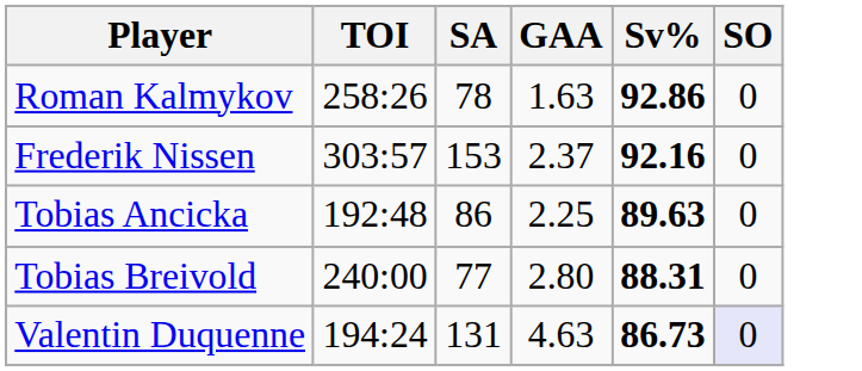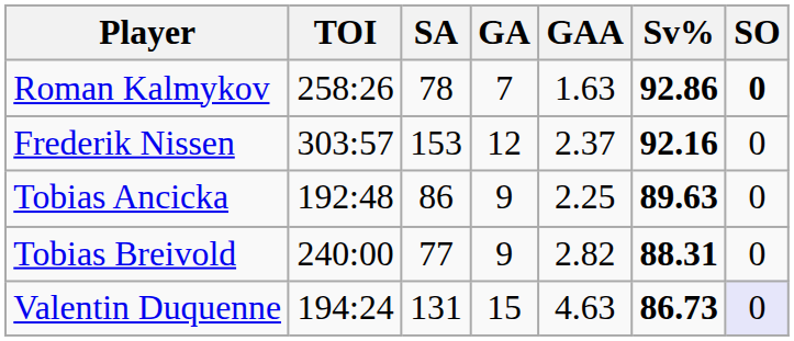+ column: GA | 7 | 12 | 9 | 9 | 15
Roman Kalmykov | SO: normal -> bold
Tobias Breivold | GAA: 2.80 -> 2.82
